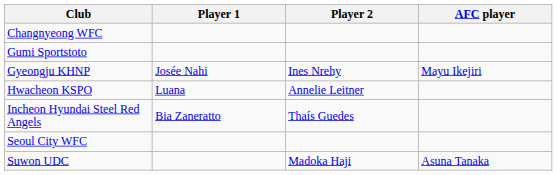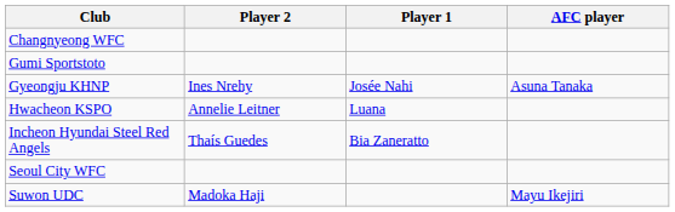columns swapped: Player 1 <-> Player 2
Gyeongju KHNP | AFC player: Mayu Ikejiri -> Asuna Tanaka
Suwon UDC | AFC player: Asuna Tanaka -> Mayu Ikejiri
